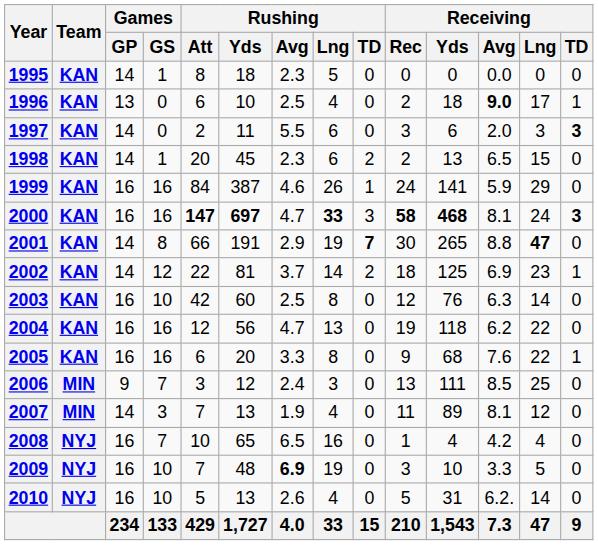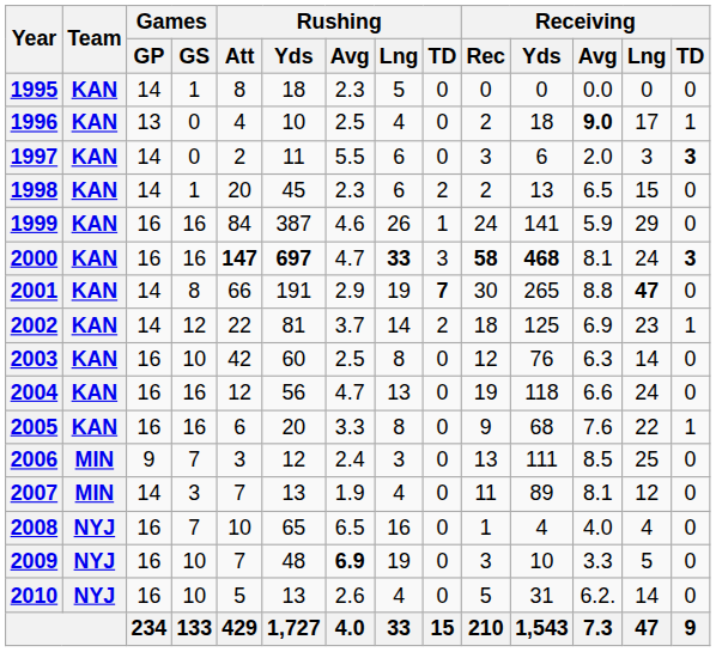1996 | Rushing / Att: 6 -> 4
2004 | Receiving / Avg: 6.2 -> 6.6
2004 | Receiving / Lng: 22 -> 24
2008 | Receiving / Avg: 4.2 -> 4.0
